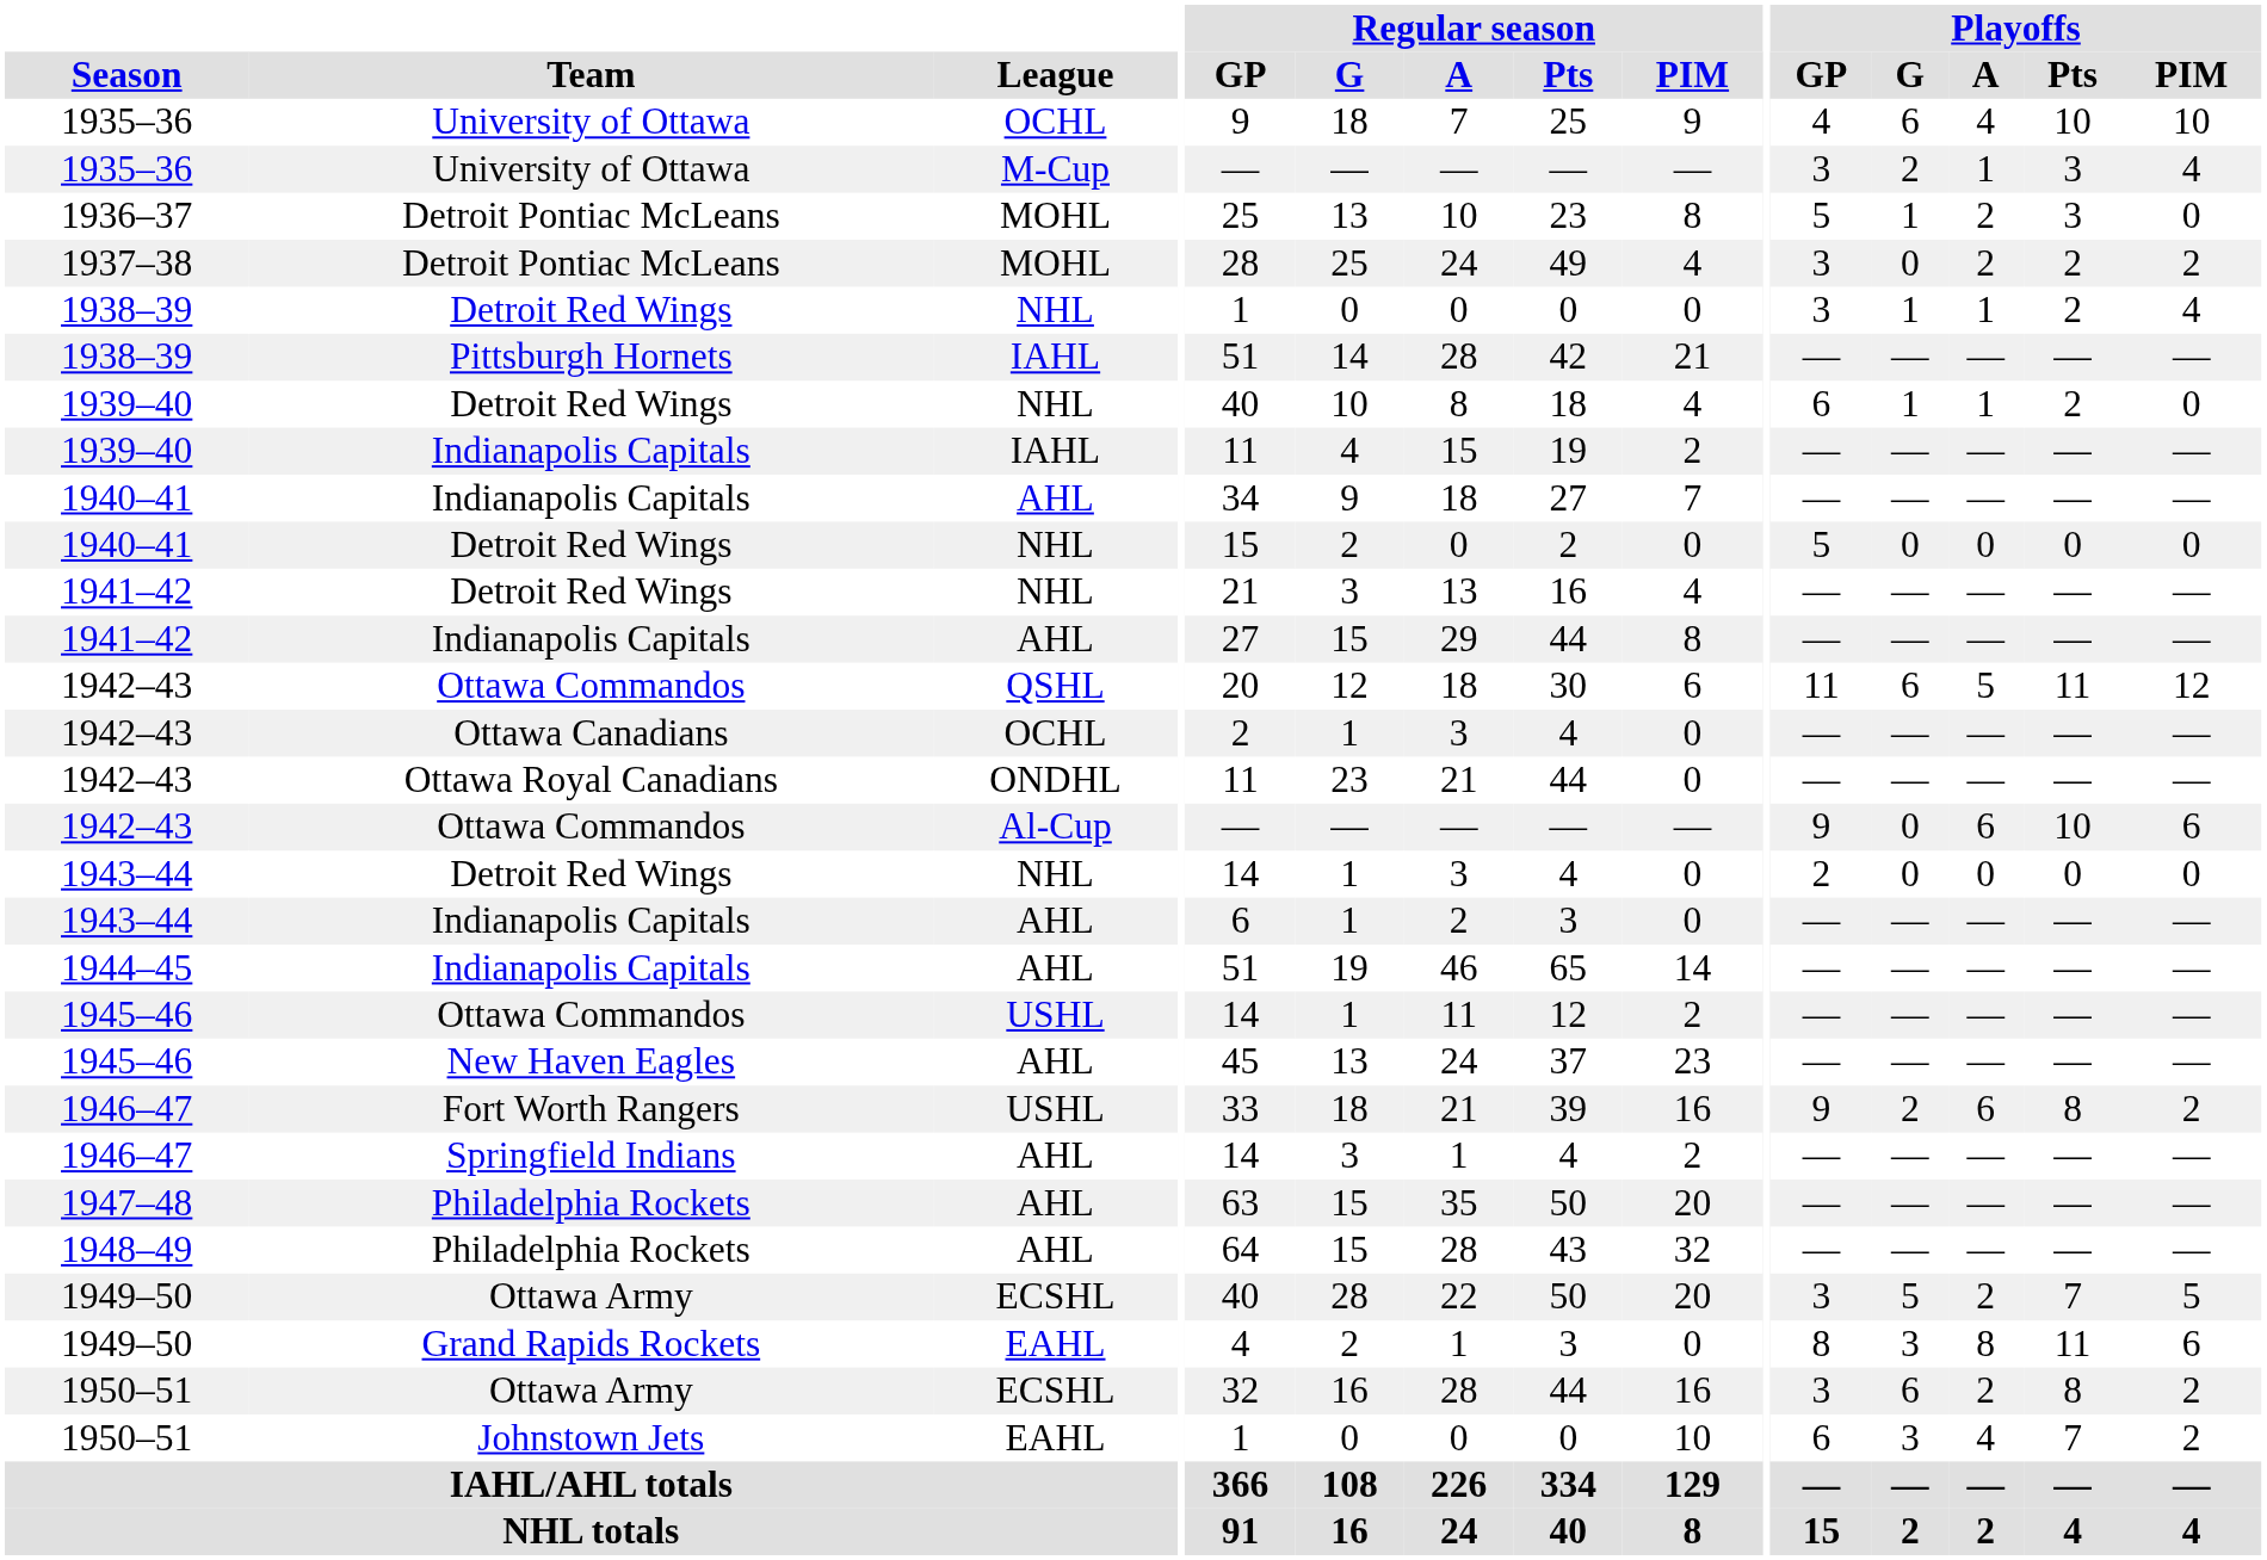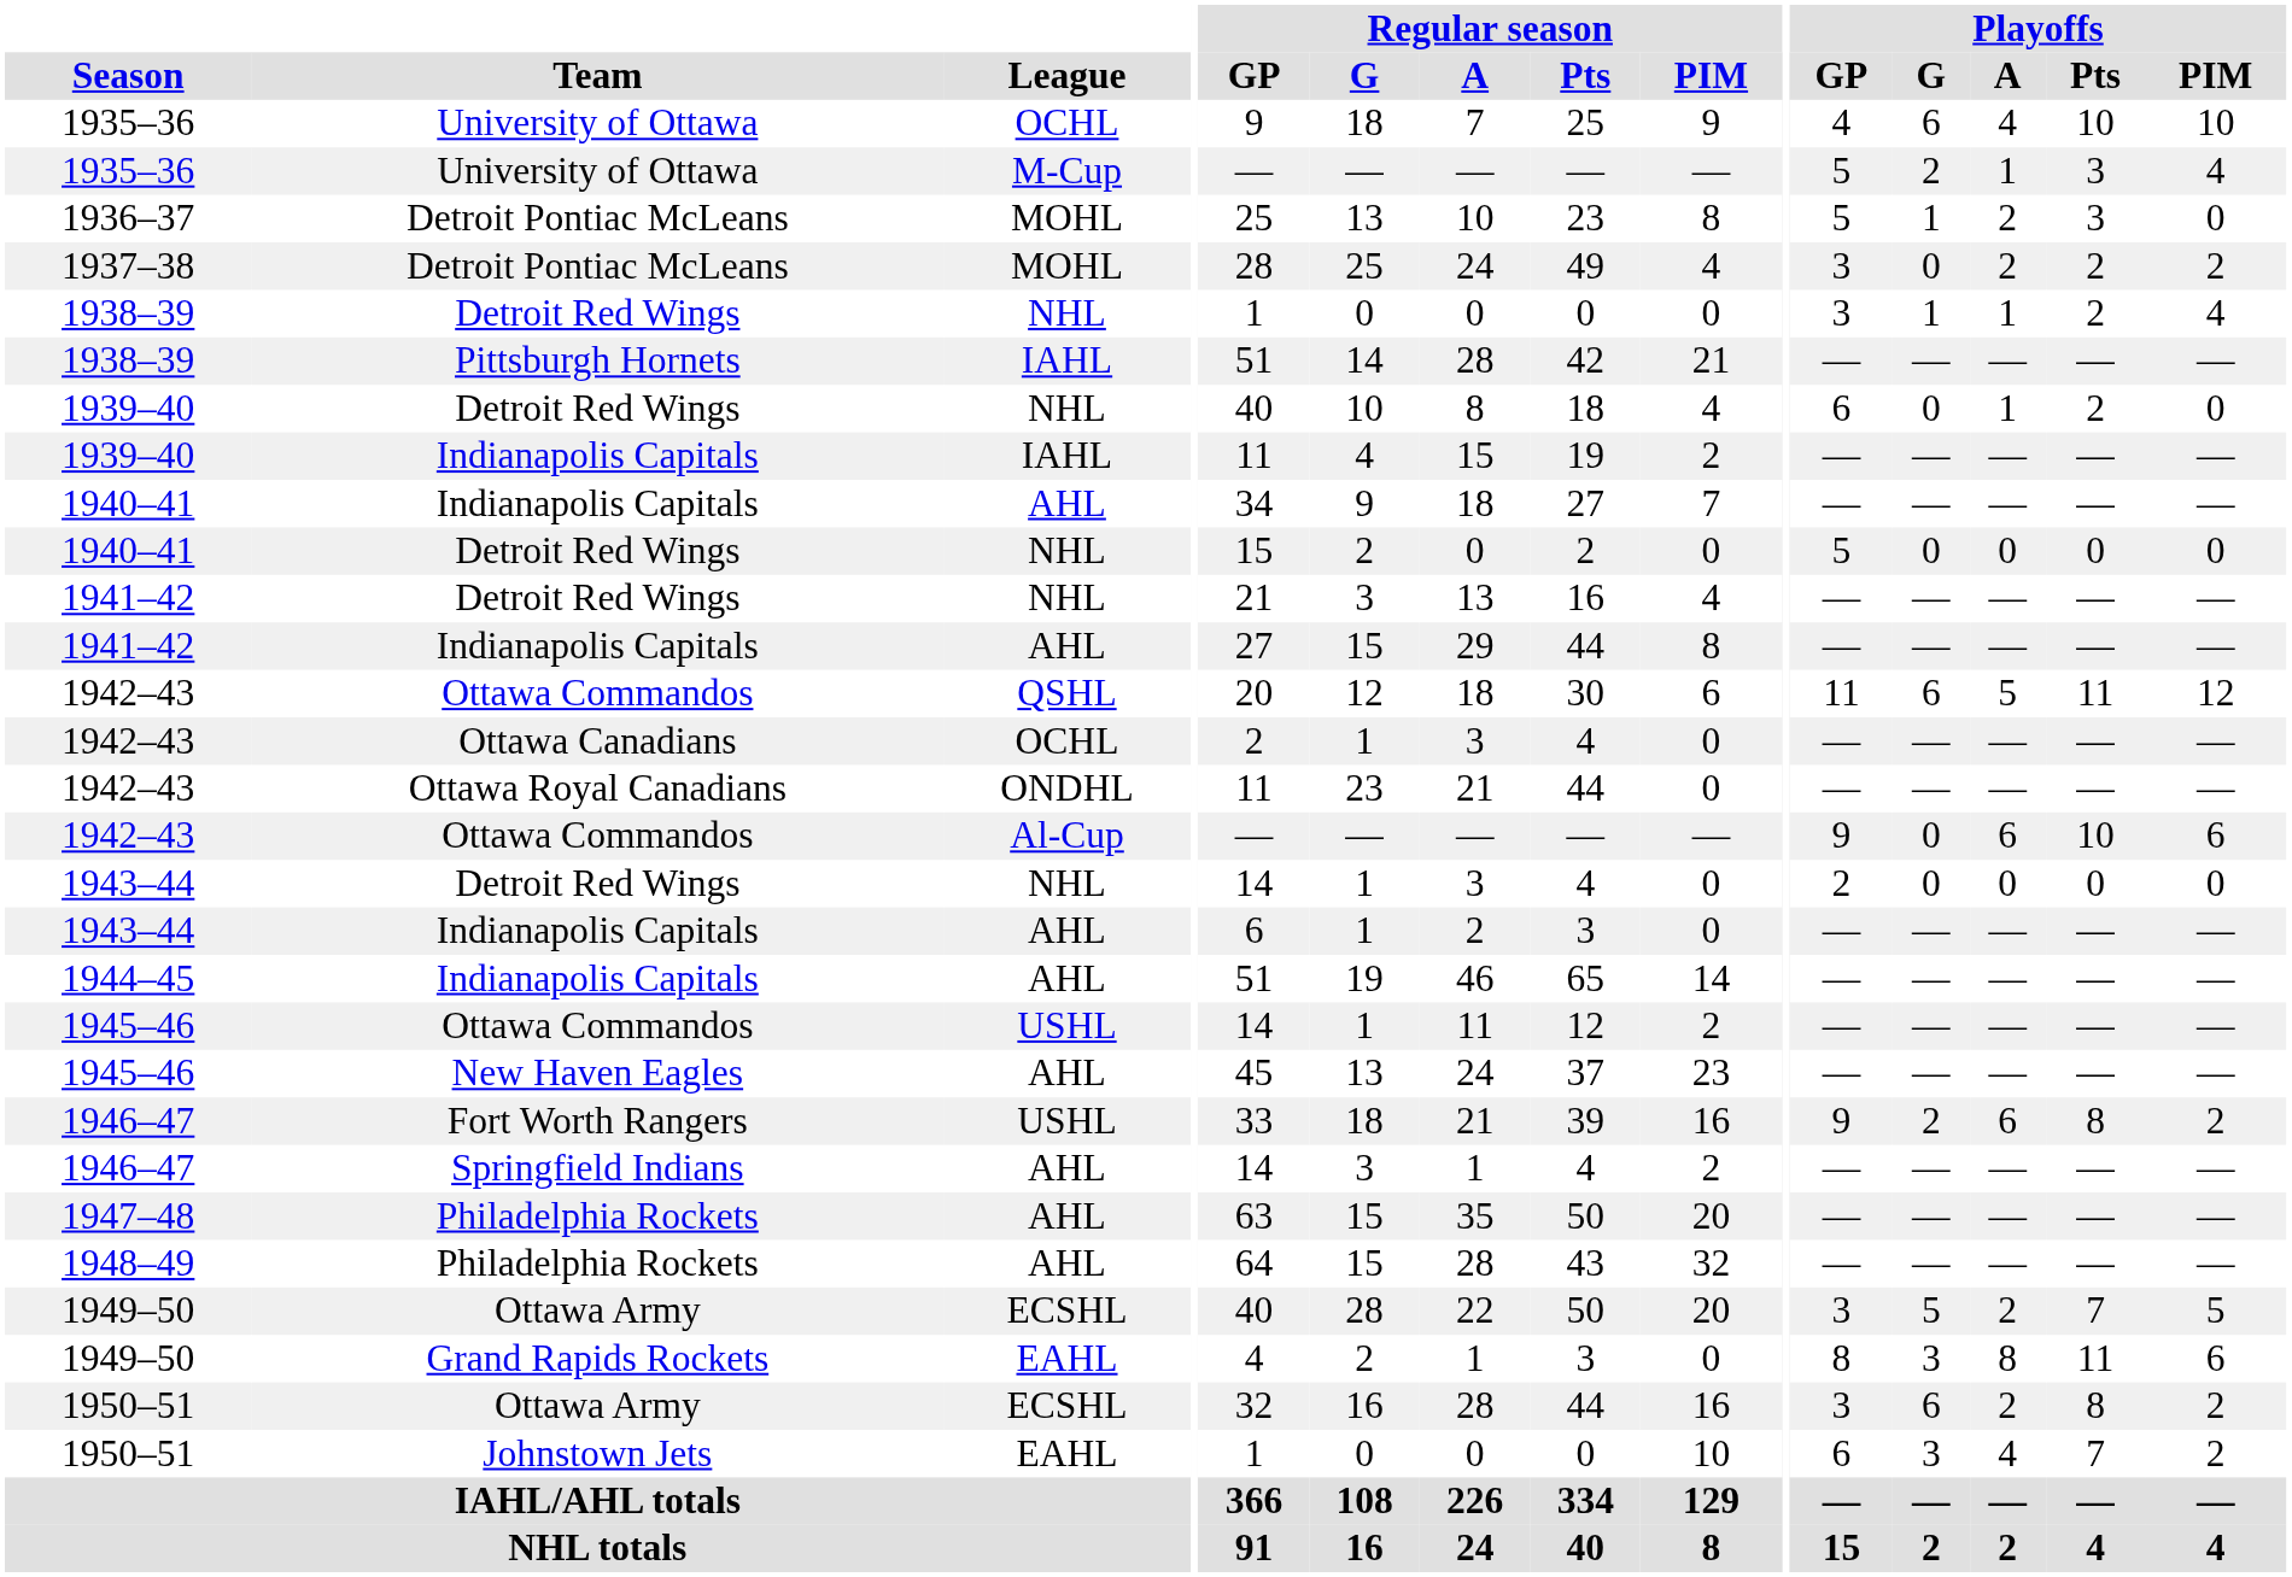1935–36 / M-Cup | Playoffs / GP: 3 -> 5
1939–40 / NHL | Playoffs / G: 1 -> 0
